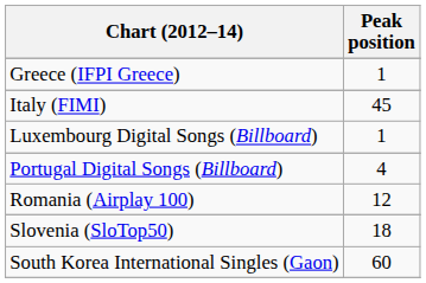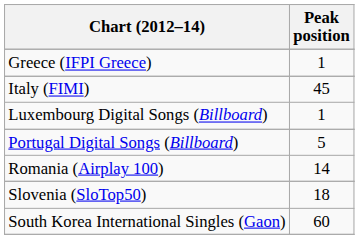Portugal Digital Songs (Billboard) | Peak position: 4 -> 5
Romania (Airplay 100) | Peak position: 12 -> 14
